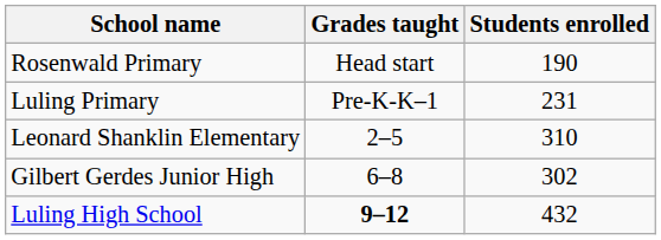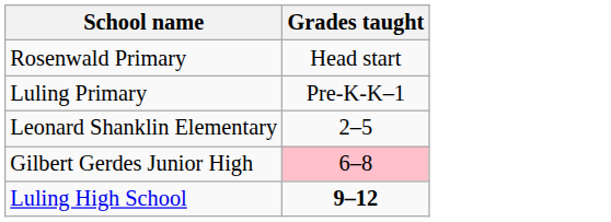- column: Students enrolled | 190 | 231 | 310 | 302 | 432
Gilbert Gerdes Junior High | Grades taught: no background -> pink background
